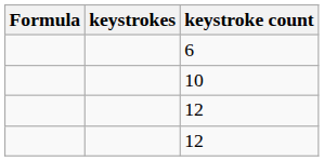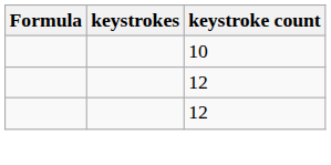- row: 6
